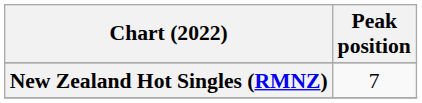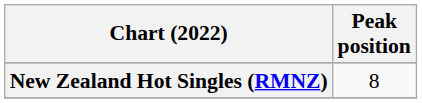New Zealand Hot Singles (RMNZ) | Peak position: 7 -> 8
